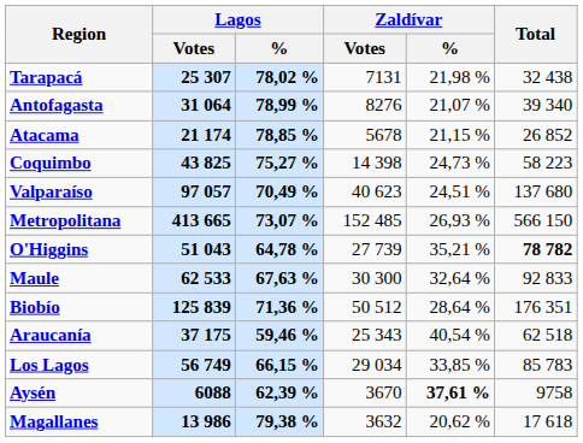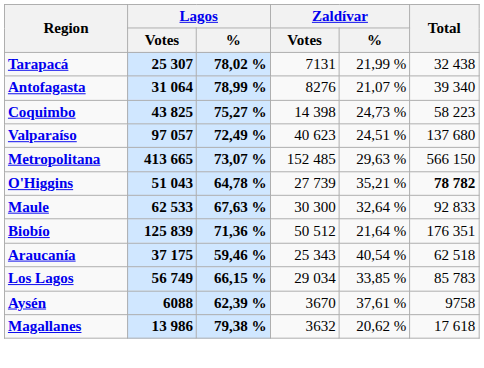Tarapacá | Zaldívar / %: 21,98 % -> 21,99 %
- row: Atacama | 21 174 | 78,85 % | 5678 | 21,15 % | 26 852
Valparaíso | Lagos / %: 70,49 % -> 72,49 %
Metropolitana | Zaldívar / %: 26,93 % -> 29,63 %
Biobío | Zaldívar / %: 28,64 % -> 21,64 %
Aysén | Zaldívar / %: bold -> normal
